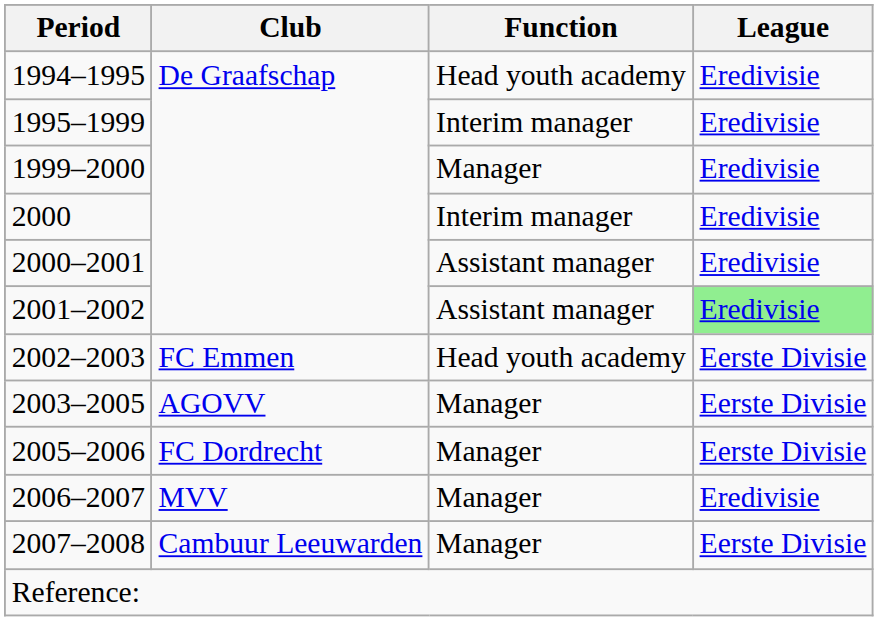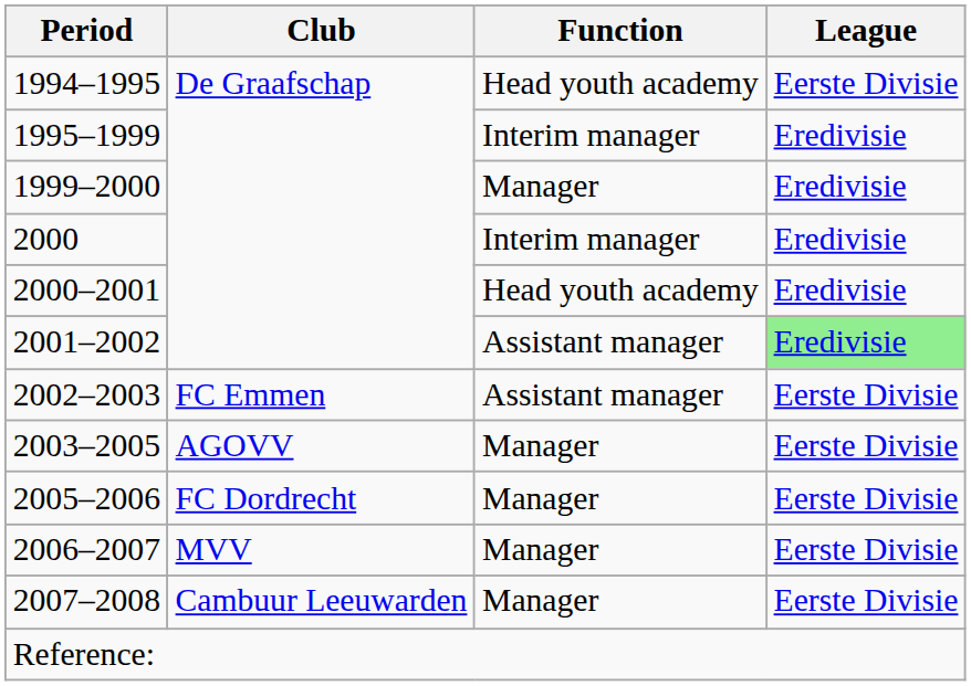1994–1995 | League: Eredivisie -> Eerste Divisie
2000–2001 | Function: Assistant manager -> Head youth academy
2002–2003 | Function: Head youth academy -> Assistant manager
2006–2007 | League: Eredivisie -> Eerste Divisie
